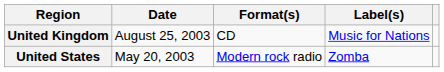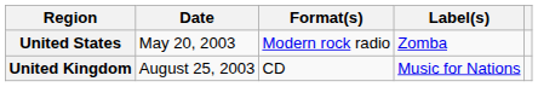rows swapped: United States <-> United Kingdom
